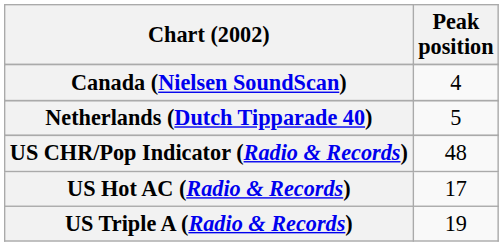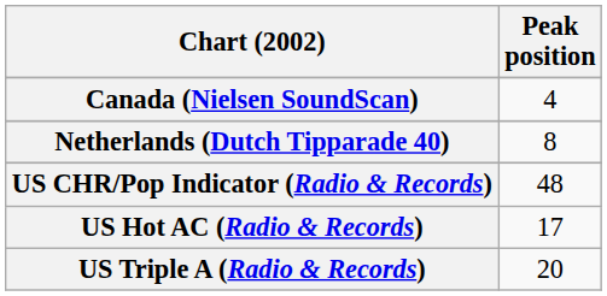Netherlands (Dutch Tipparade 40) | Peak position: 5 -> 8
US Triple A (Radio & Records) | Peak position: 19 -> 20
